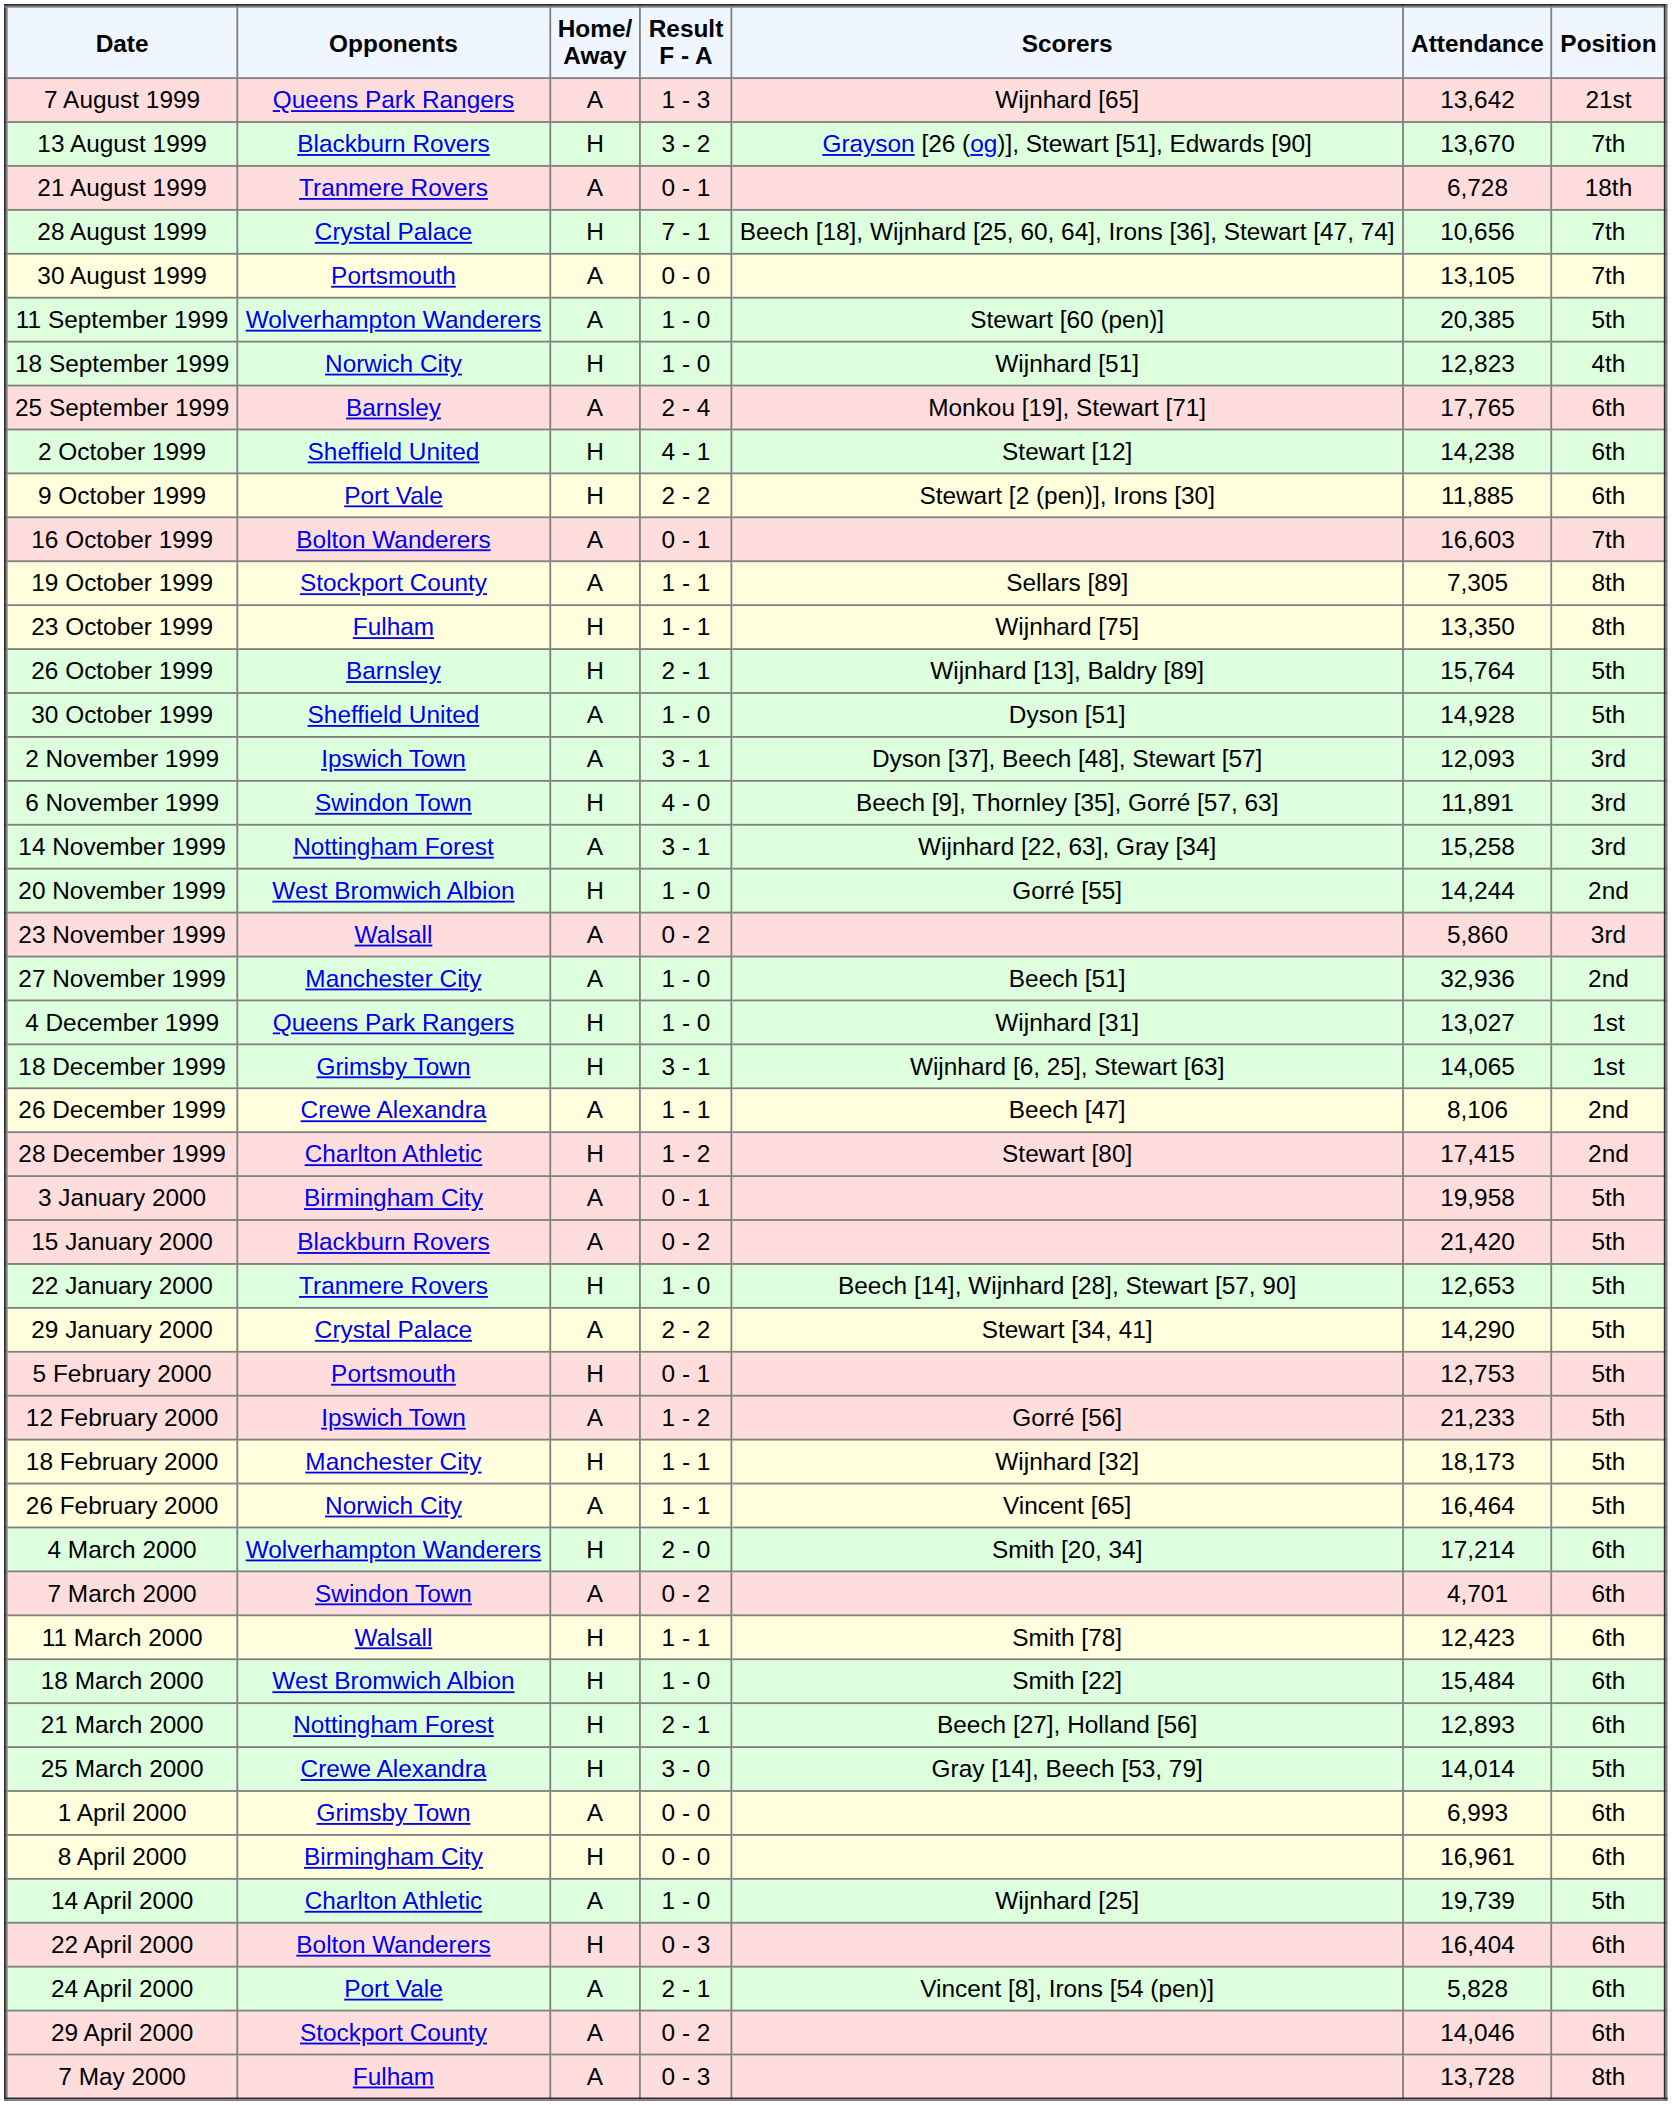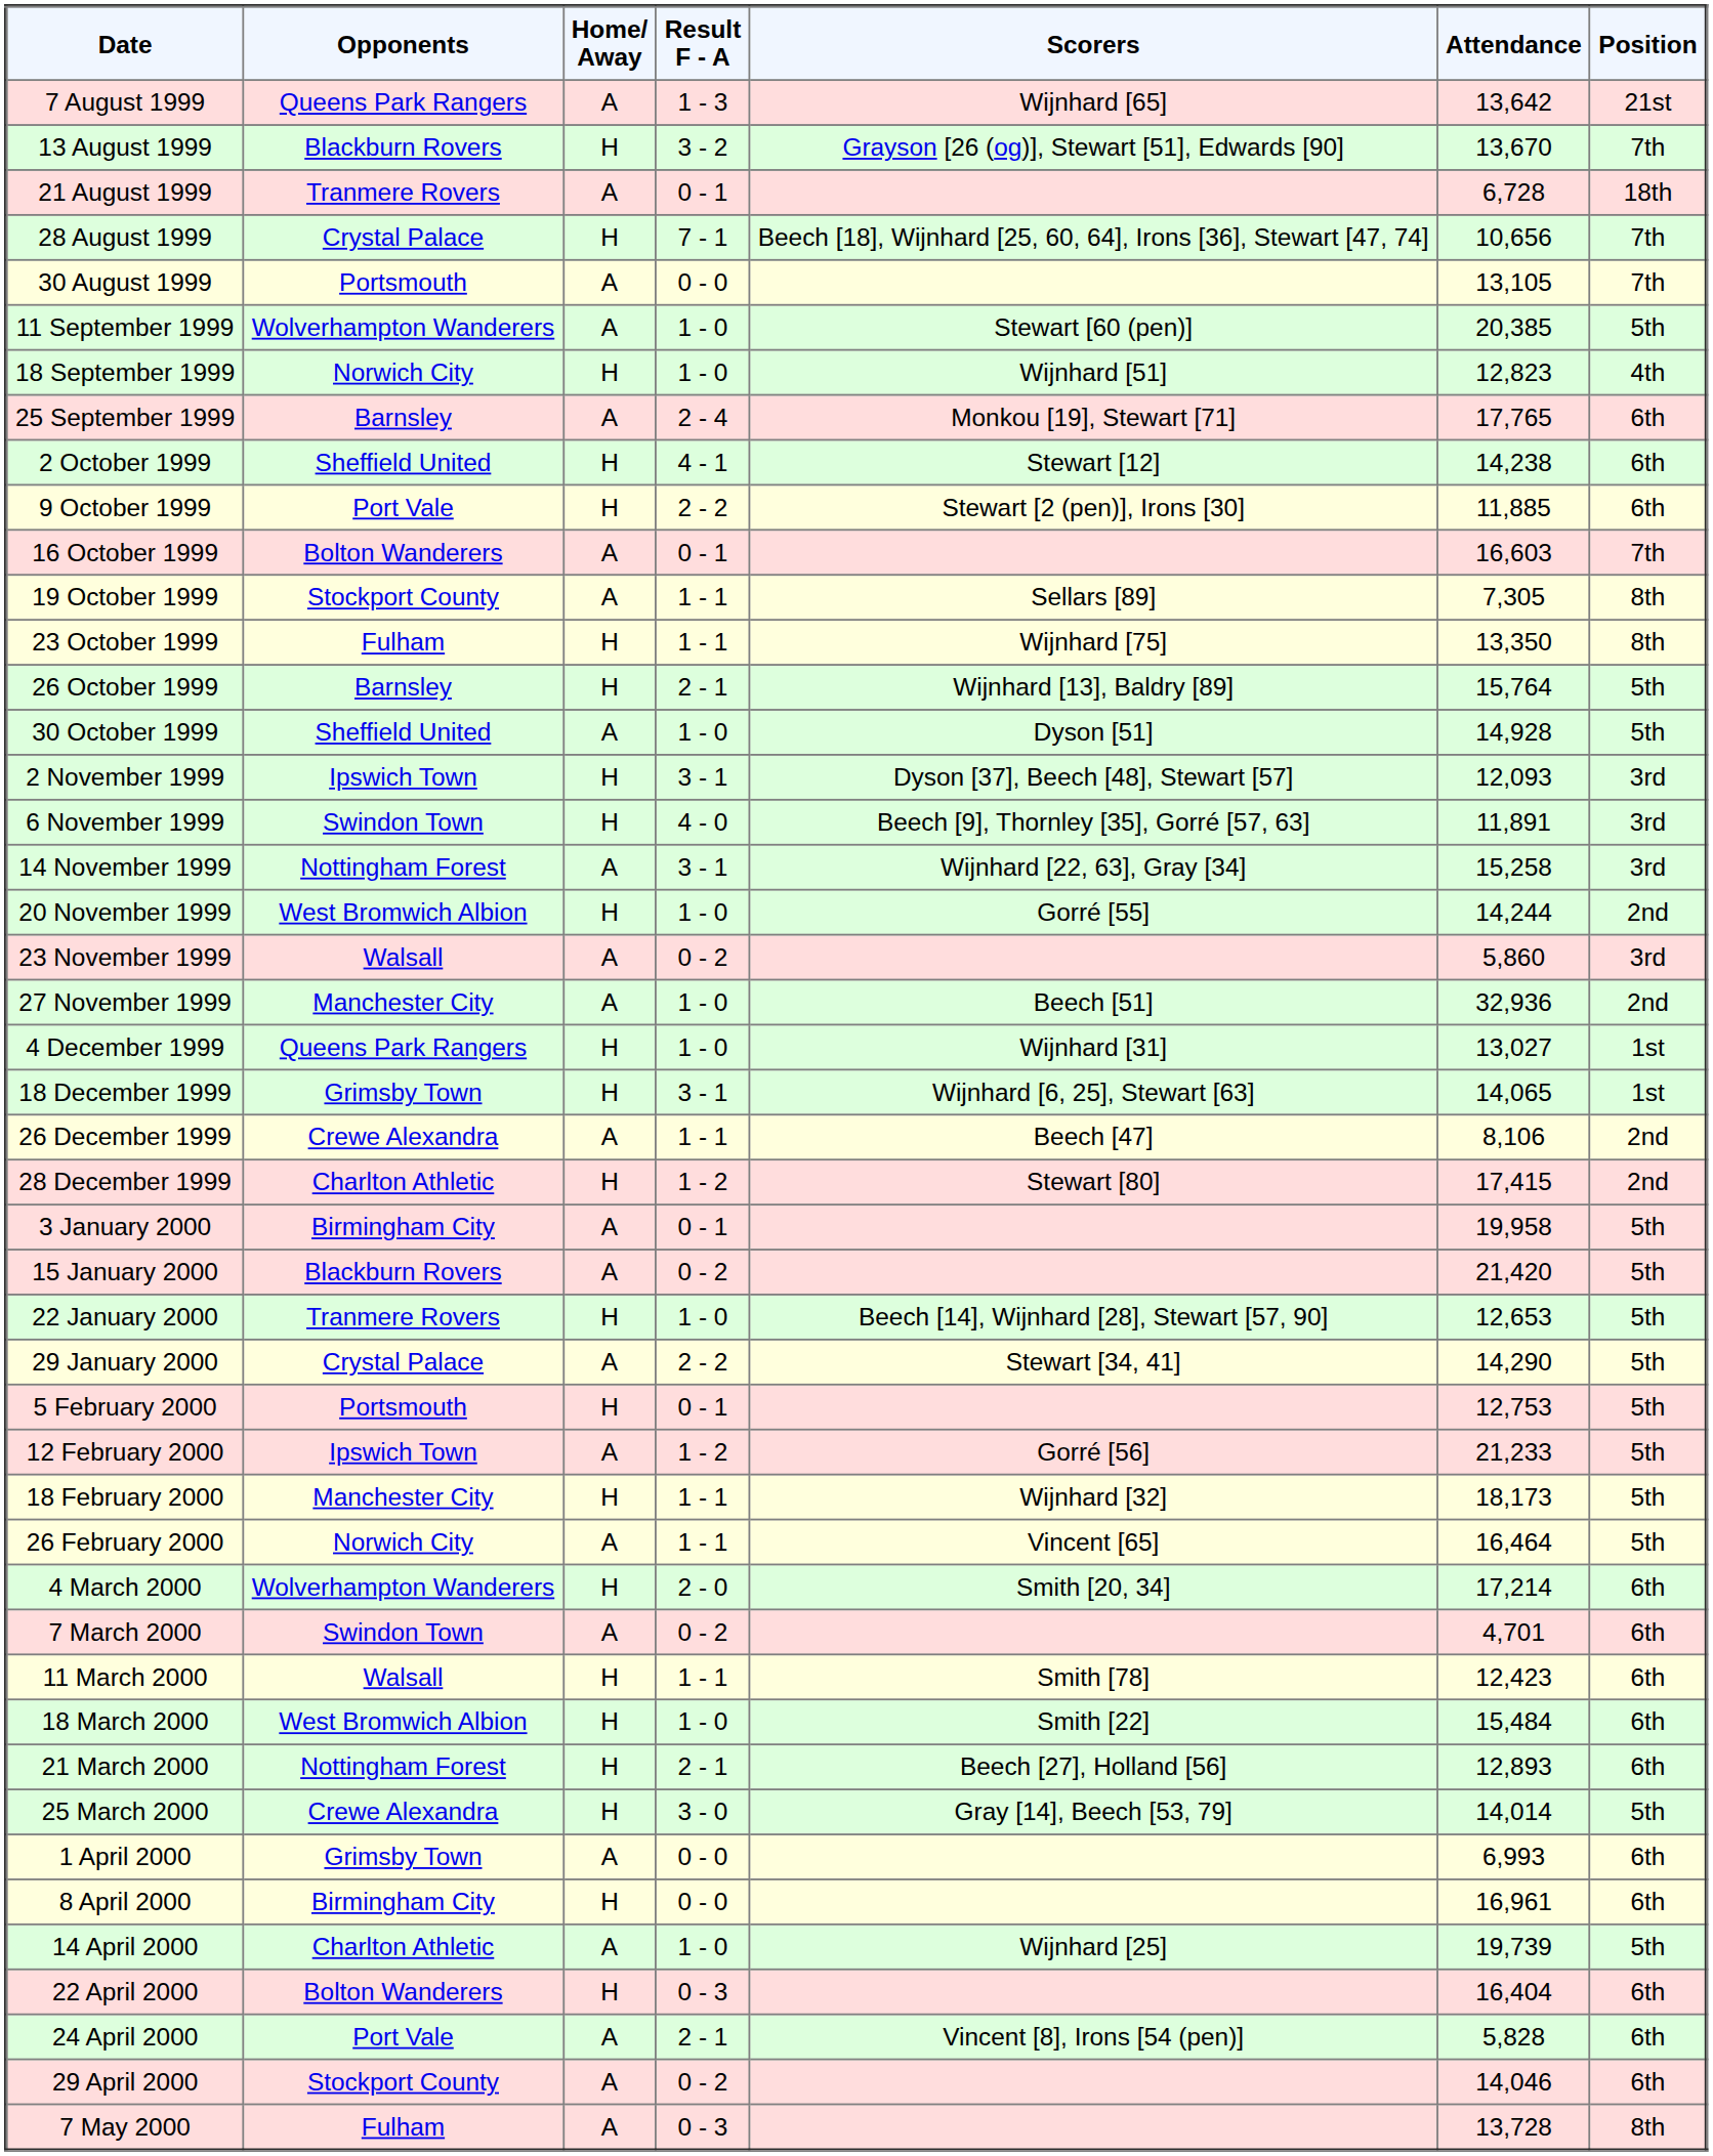2 November 1999 | Home/ Away: A -> H
